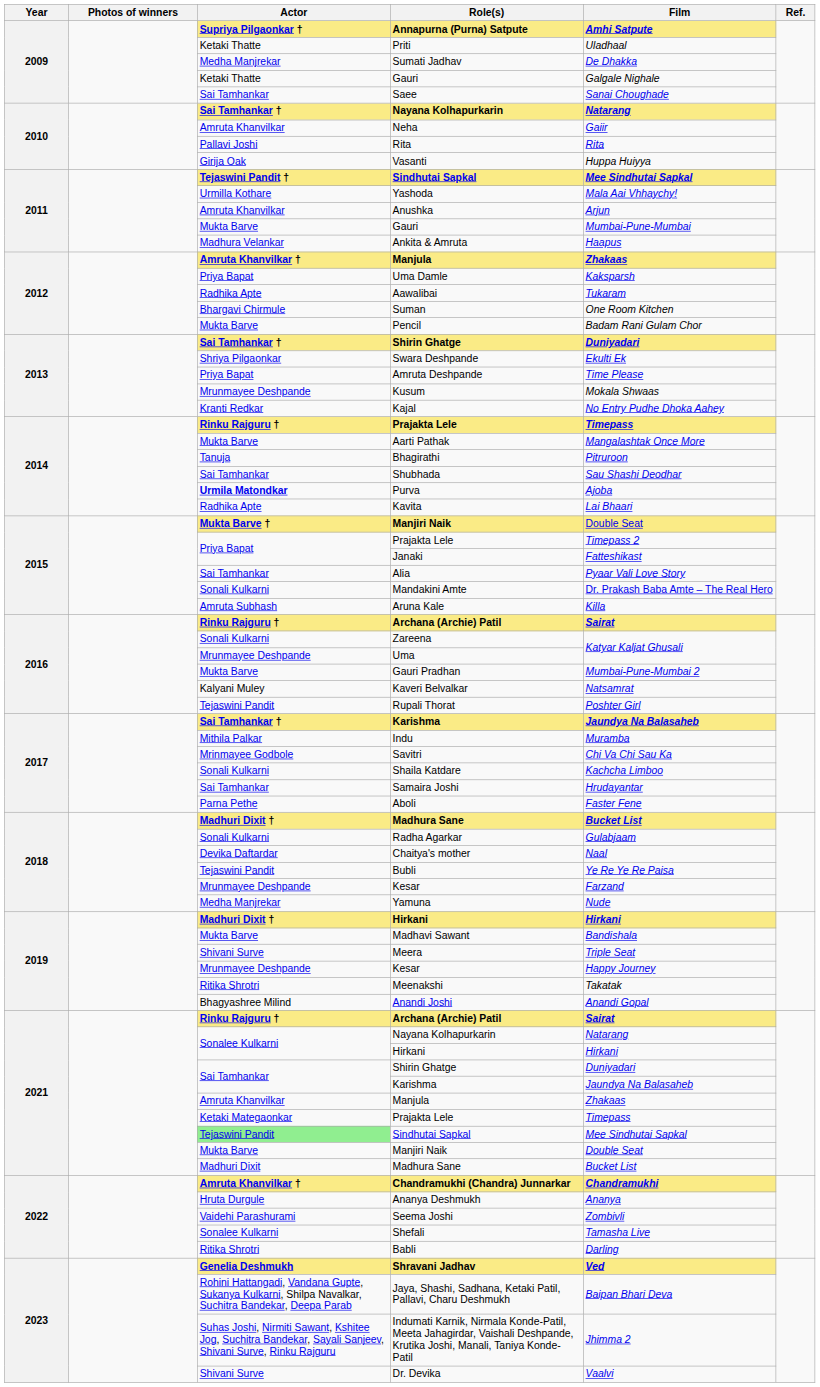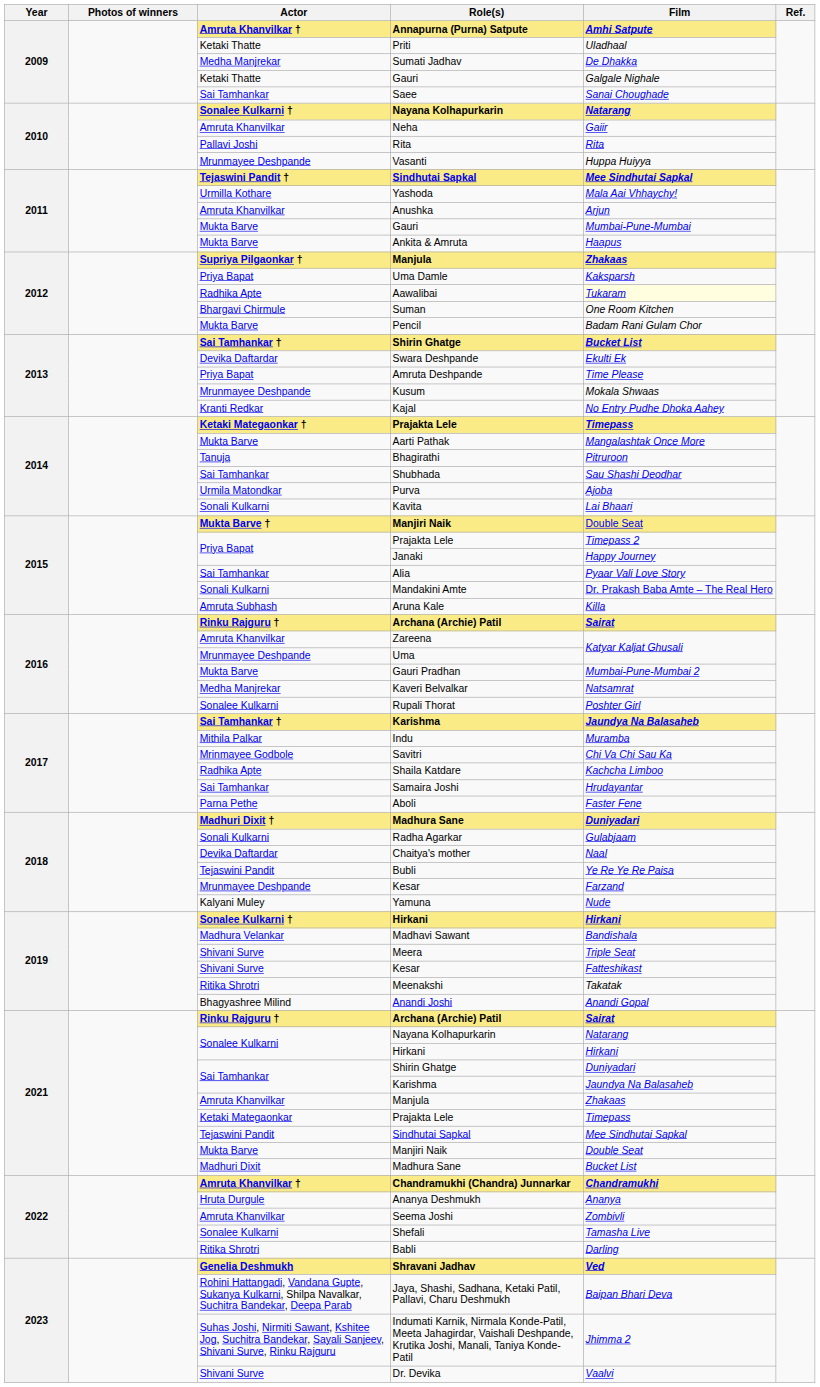Annapurna (Purna) Satpute | Actor: Supriya Pilgaonkar † -> Amruta Khanvilkar †
2010 / Nayana Kolhapurkarin | Actor: Sai Tamhankar † -> Sonalee Kulkarni †
Vasanti | Actor: Girija Oak -> Mrunmayee Deshpande
Ankita & Amruta | Actor: Madhura Velankar -> Mukta Barve
2012 / Manjula | Actor: Amruta Khanvilkar † -> Supriya Pilgaonkar †
Aawalibai | Film: no background -> lightyellow background
2013 / Shirin Ghatge | Film: Duniyadari -> Bucket List
Swara Deshpande | Actor: Shriya Pilgaonkar -> Devika Daftardar
2014 / Prajakta Lele | Actor: Rinku Rajguru † -> Ketaki Mategaonkar †
Purva | Actor: bold -> normal
Kavita | Actor: Radhika Apte -> Sonali Kulkarni
Janaki | Film: Fatteshikast -> Happy Journey
Zareena | Actor: Sonali Kulkarni -> Amruta Khanvilkar
Kaveri Belvalkar | Actor: Kalyani Muley -> Medha Manjrekar
Rupali Thorat | Actor: Tejaswini Pandit -> Sonalee Kulkarni
Shaila Katdare | Actor: Sonali Kulkarni -> Radhika Apte
2018 / Madhura Sane | Film: Bucket List -> Duniyadari
Yamuna | Actor: Medha Manjrekar -> Kalyani Muley
2019 / Hirkani | Actor: Madhuri Dixit † -> Sonalee Kulkarni †
Madhavi Sawant | Actor: Mukta Barve -> Madhura Velankar
2019 / Kesar | Actor: Mrunmayee Deshpande -> Shivani Surve
2019 / Kesar | Film: Happy Journey -> Fatteshikast
2021 / Sindhutai Sapkal | Actor: lightgreen background -> no background
Seema Joshi | Actor: Vaidehi Parashurami -> Amruta Khanvilkar
